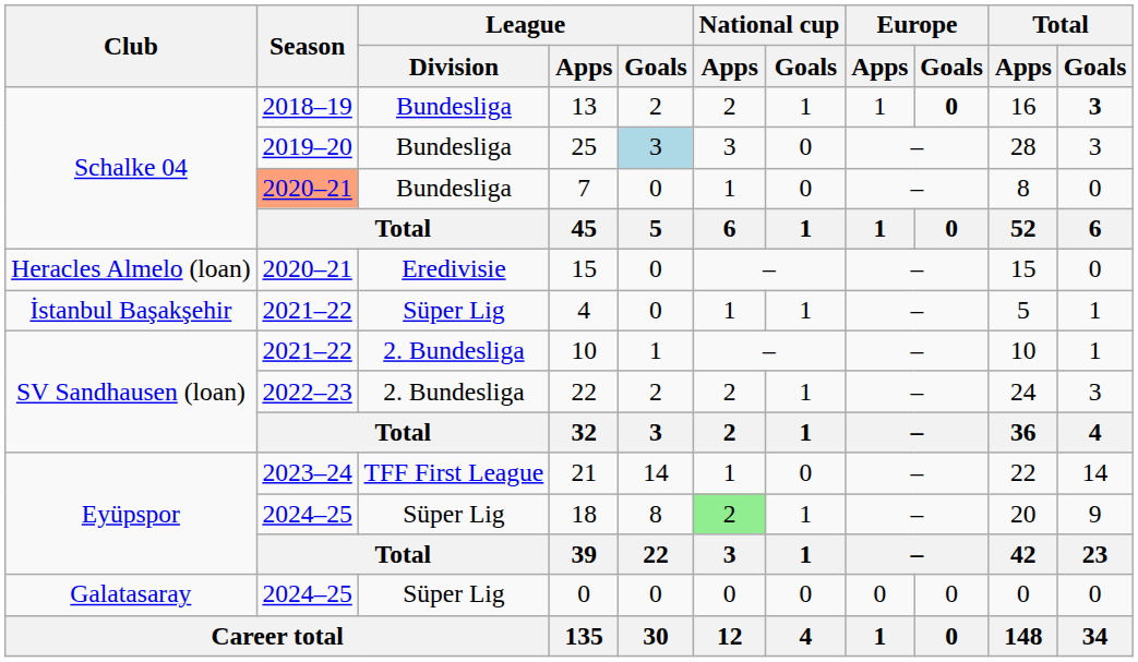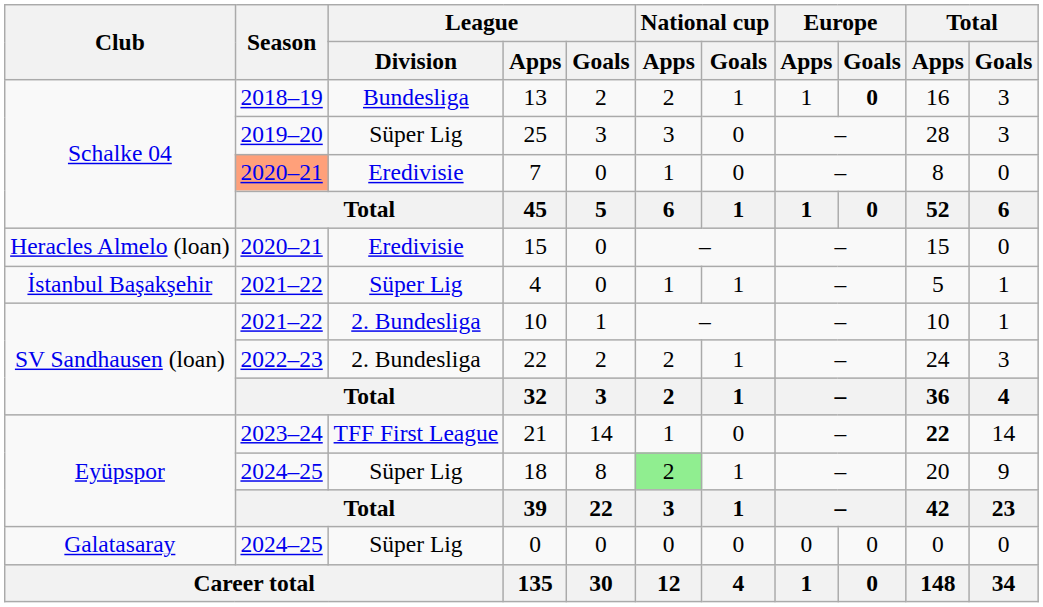13 | Total / Goals: bold -> normal
25 | League / Division: Bundesliga -> Süper Lig
25 | League / Goals: lightblue background -> no background
7 | League / Division: Bundesliga -> Eredivisie
21 | Total / Apps: normal -> bold
